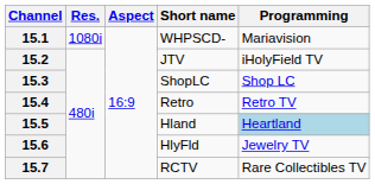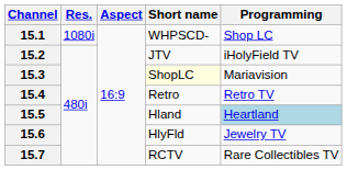15.1 | Programming: Mariavision -> Shop LC
15.3 | Short name: no background -> lightyellow background
15.3 | Programming: Shop LC -> Mariavision
